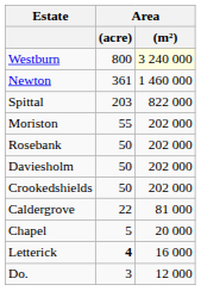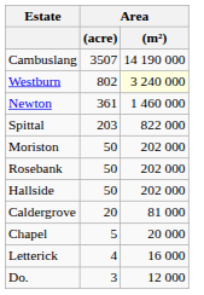+ row: Cambuslang | 3507 | 14 190 000
Westburn | Area / (acre): 800 -> 802
Moriston | Area / (acre): 55 -> 50
- row: Daviesholm | 50 | 202 000
+ row: Hallside | 50 | 202 000
- row: Crookedshields | 50 | 202 000
Caldergrove | Area / (acre): 22 -> 20
Letterick | Area / (acre): bold -> normal
